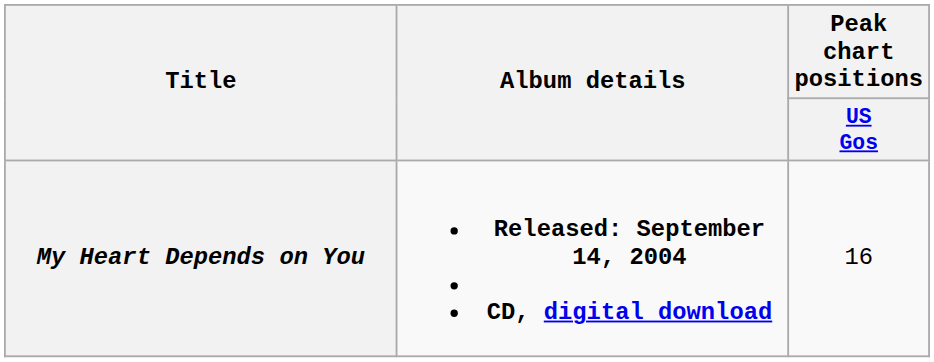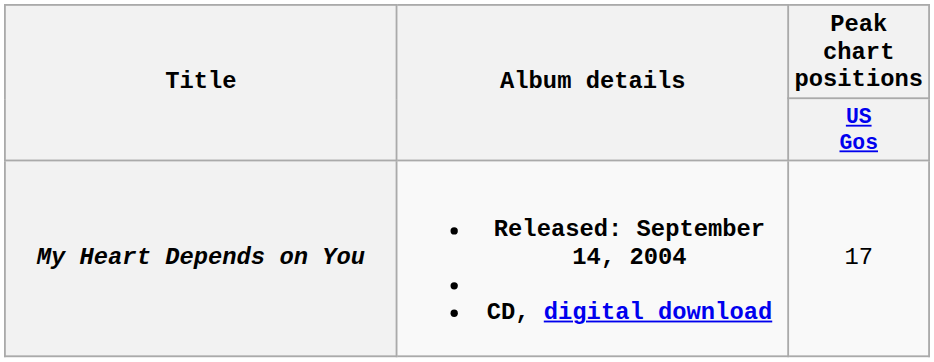My Heart Depends on You | Peak chart positions / US Gos: 16 -> 17
